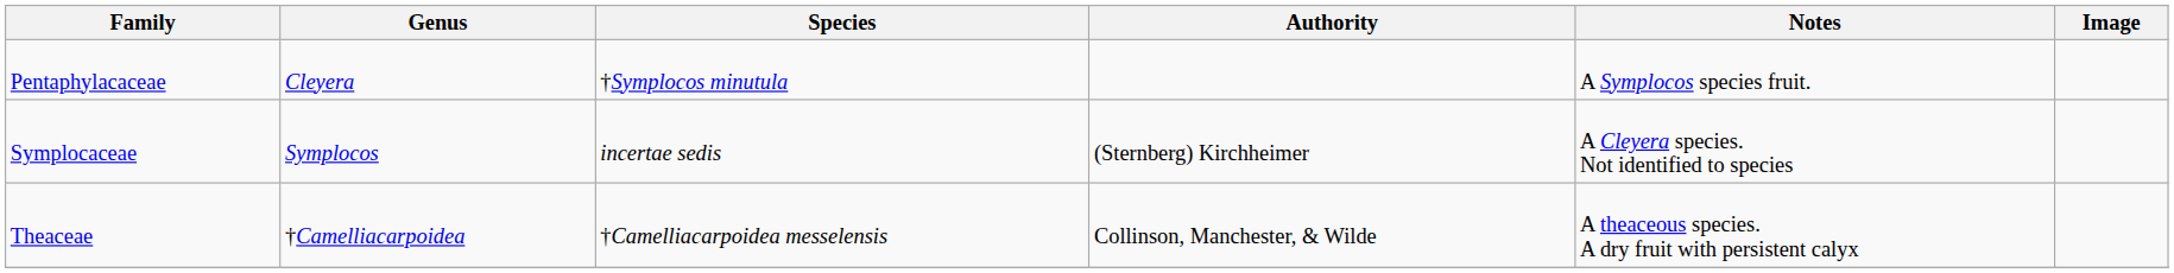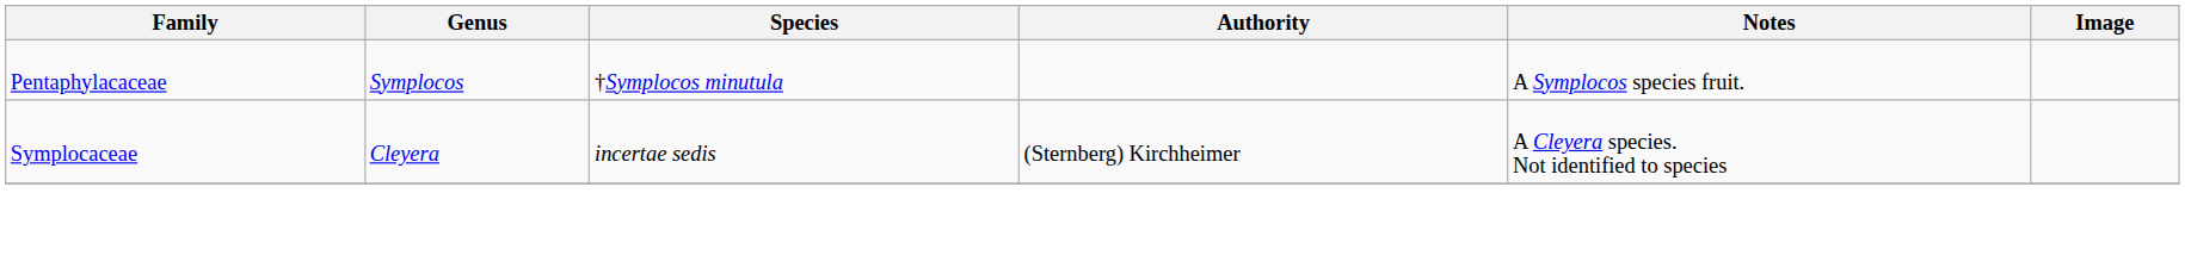Pentaphylacaceae | Genus: Cleyera -> Symplocos
Symplocaceae | Genus: Symplocos -> Cleyera
- row: Theaceae | †Camelliacarpoidea | †Camelliacarpoidea messelensis | Collinson, Manchester, & Wilde | A theaceous species. A dry fruit with persistent calyx
